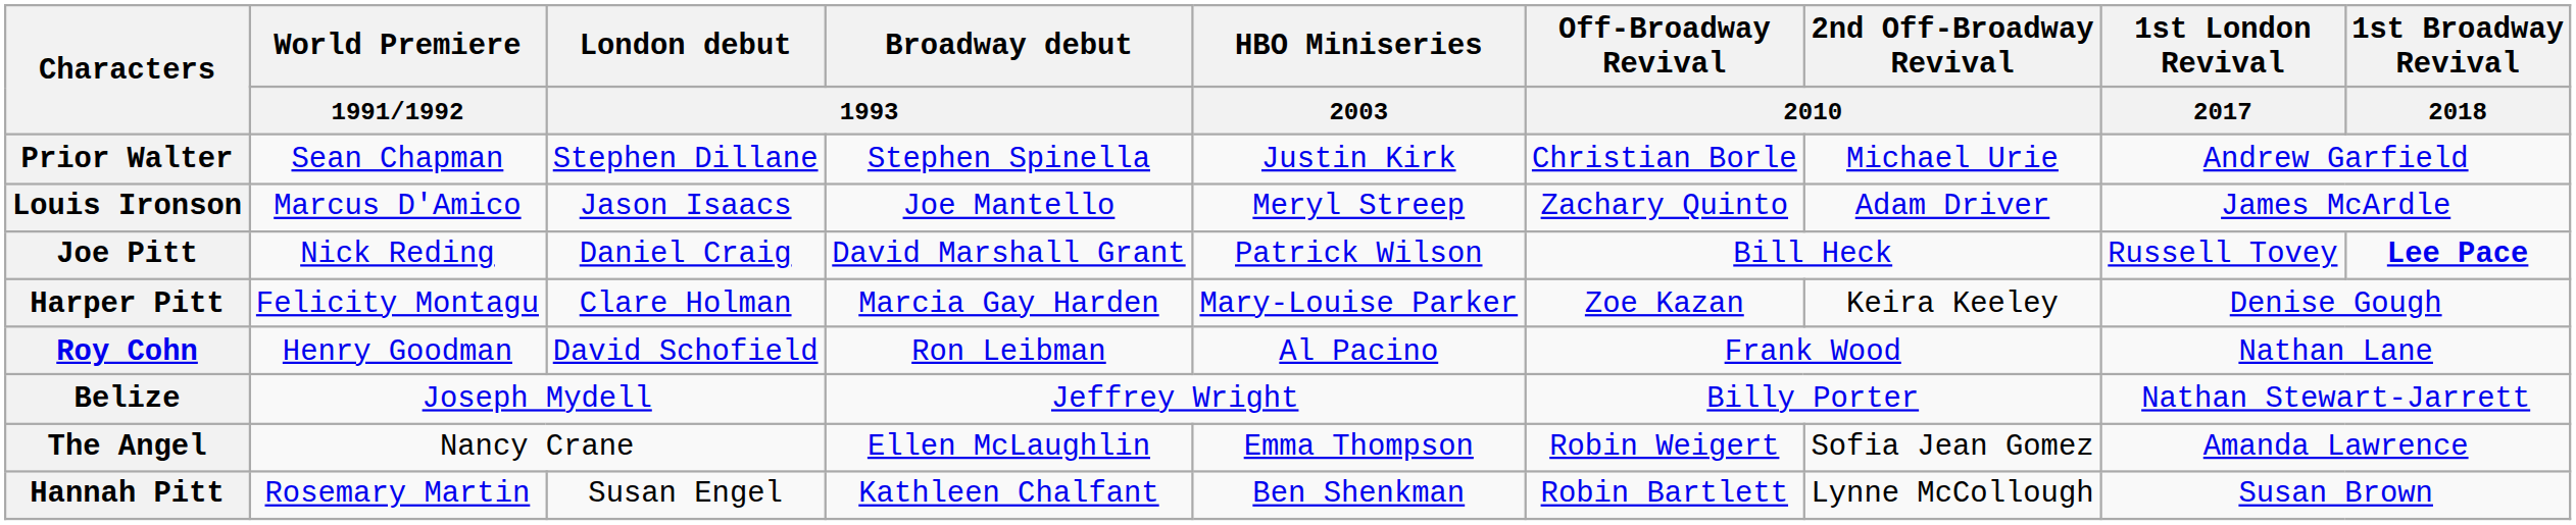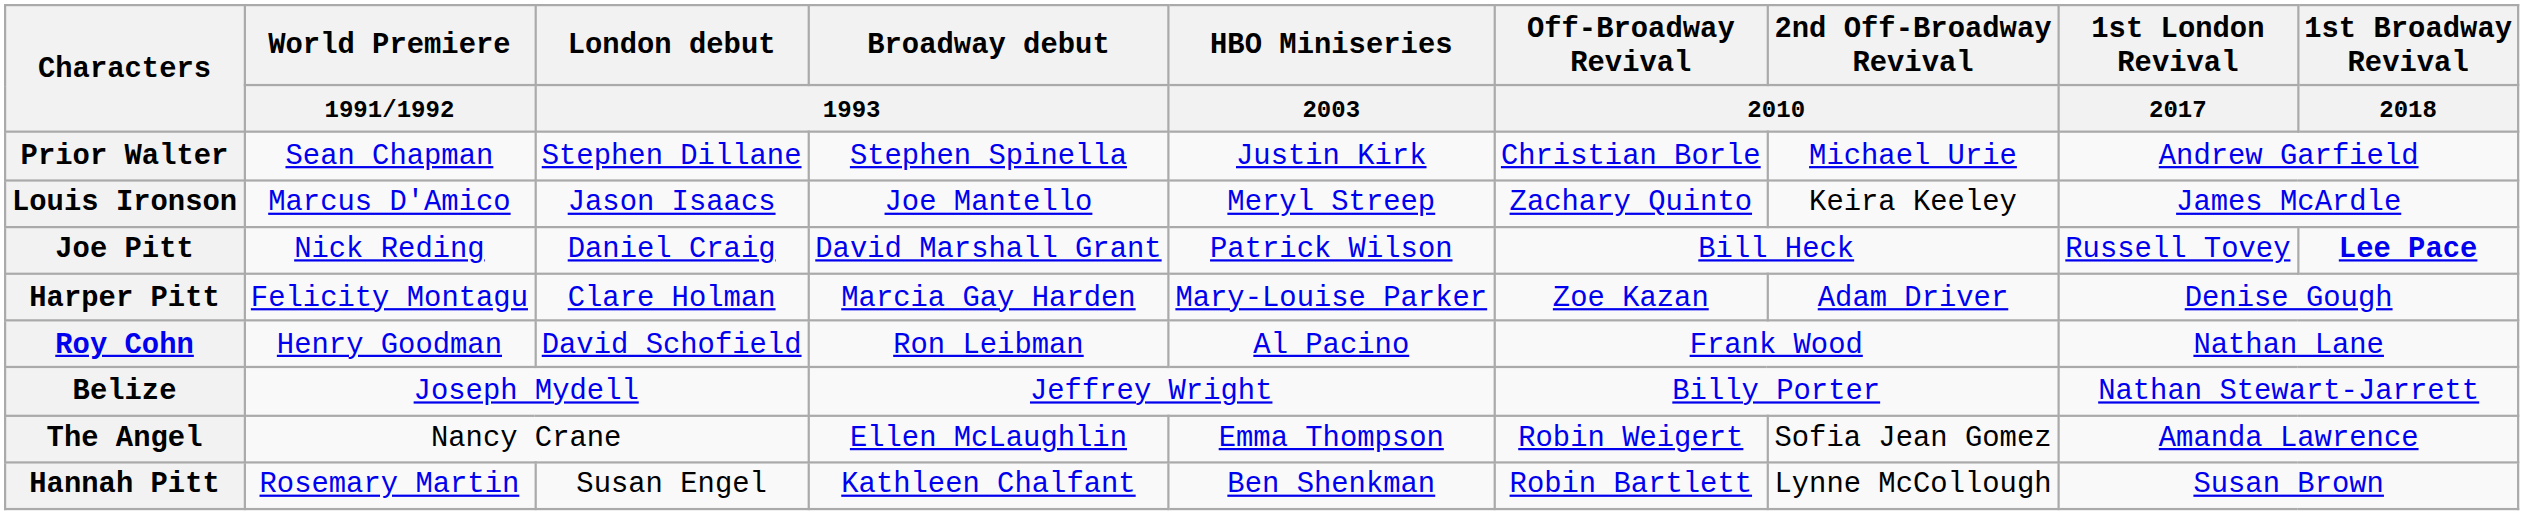Louis Ironson | 2nd Off-Broadway Revival / 2010: Adam Driver -> Keira Keeley
Harper Pitt | 2nd Off-Broadway Revival / 2010: Keira Keeley -> Adam Driver
